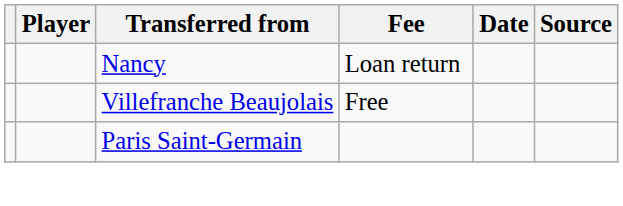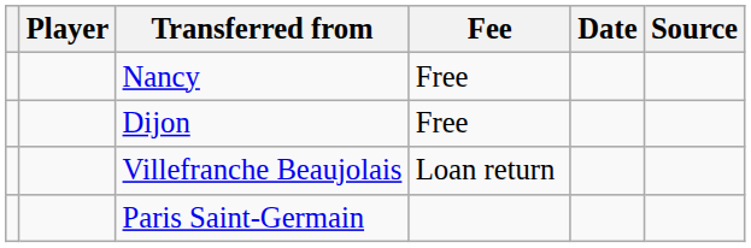Nancy | Fee: Loan return -> Free
+ row: Dijon | Free
Villefranche Beaujolais | Fee: Free -> Loan return
